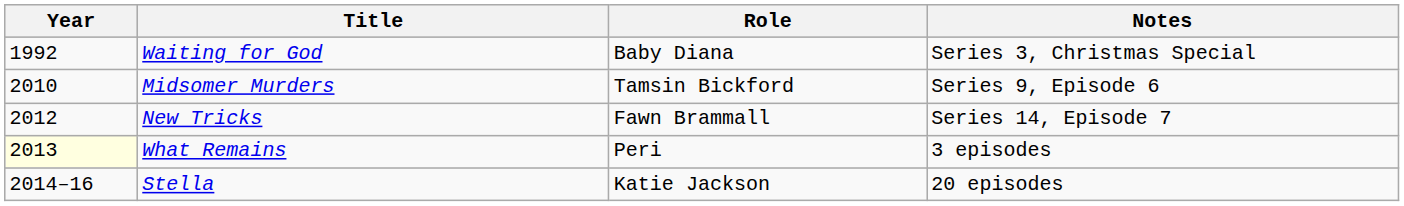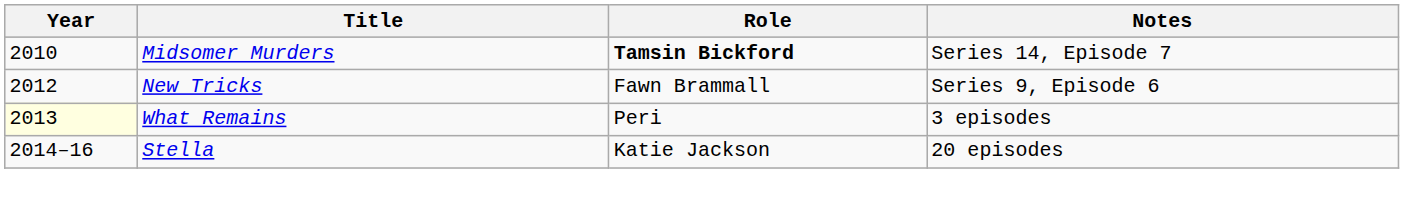- row: 1992 | Waiting for God | Baby Diana | Series 3, Christmas Special
Midsomer Murders | Role: normal -> bold
Midsomer Murders | Notes: Series 9, Episode 6 -> Series 14, Episode 7
New Tricks | Notes: Series 14, Episode 7 -> Series 9, Episode 6
